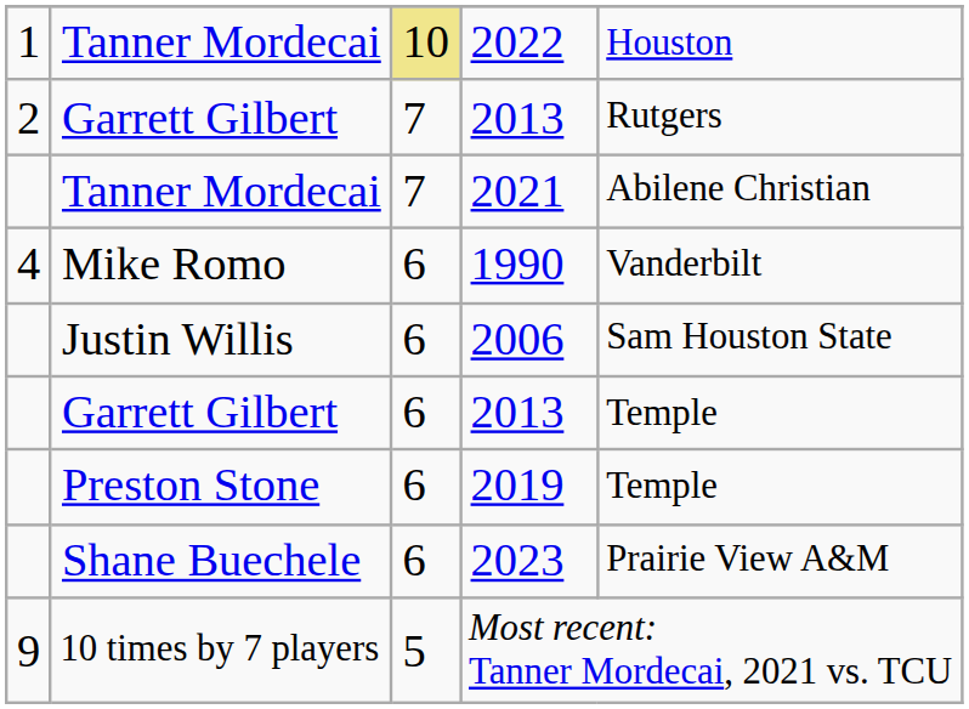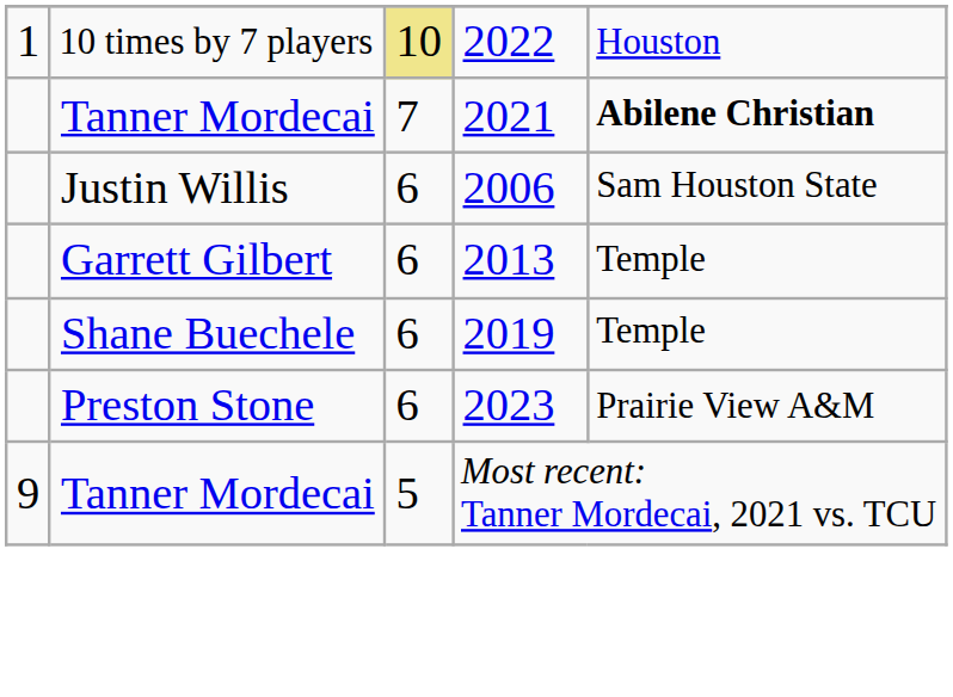2022 | column 2: Tanner Mordecai -> 10 times by 7 players
- row: 2 | Garrett Gilbert | 7 | 2013 | Rutgers
2021 | column 5: normal -> bold
- row: 4 | Mike Romo | 6 | 1990 | Vanderbilt
2019 | column 2: Preston Stone -> Shane Buechele
2023 | column 2: Shane Buechele -> Preston Stone
Most recent: Tanner Mordecai, 2021 vs. TCU | column 2: 10 times by 7 players -> Tanner Mordecai
